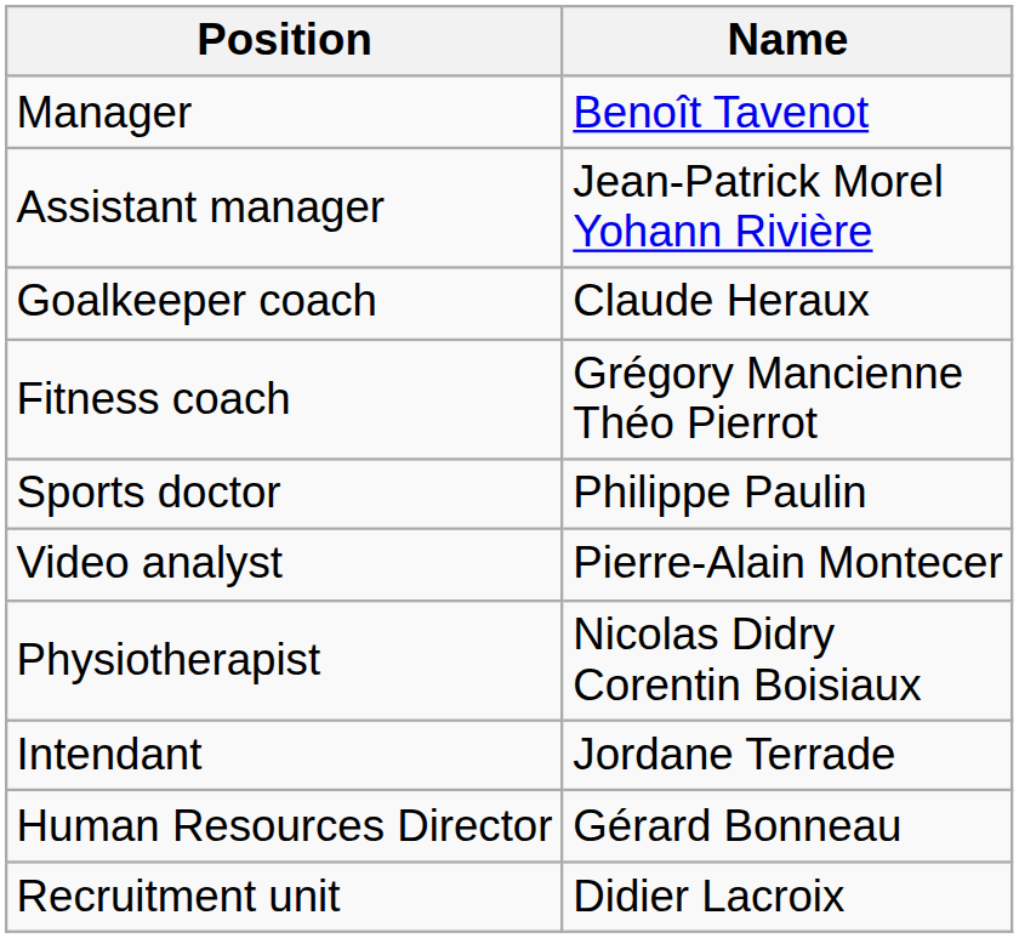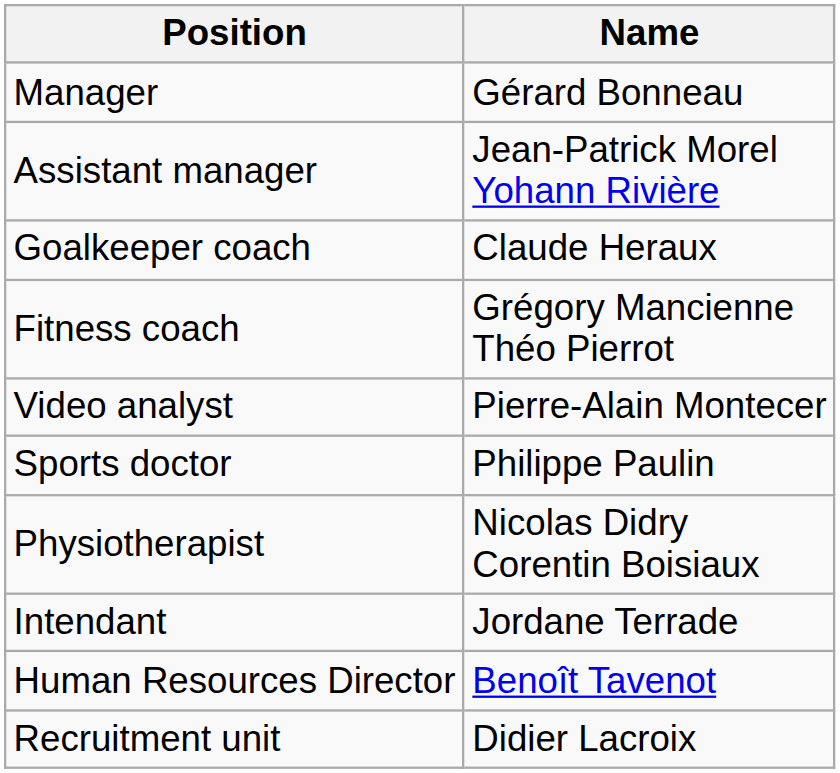Manager | Name: Benoît Tavenot -> Gérard Bonneau
rows swapped: Video analyst <-> Sports doctor
Human Resources Director | Name: Gérard Bonneau -> Benoît Tavenot
